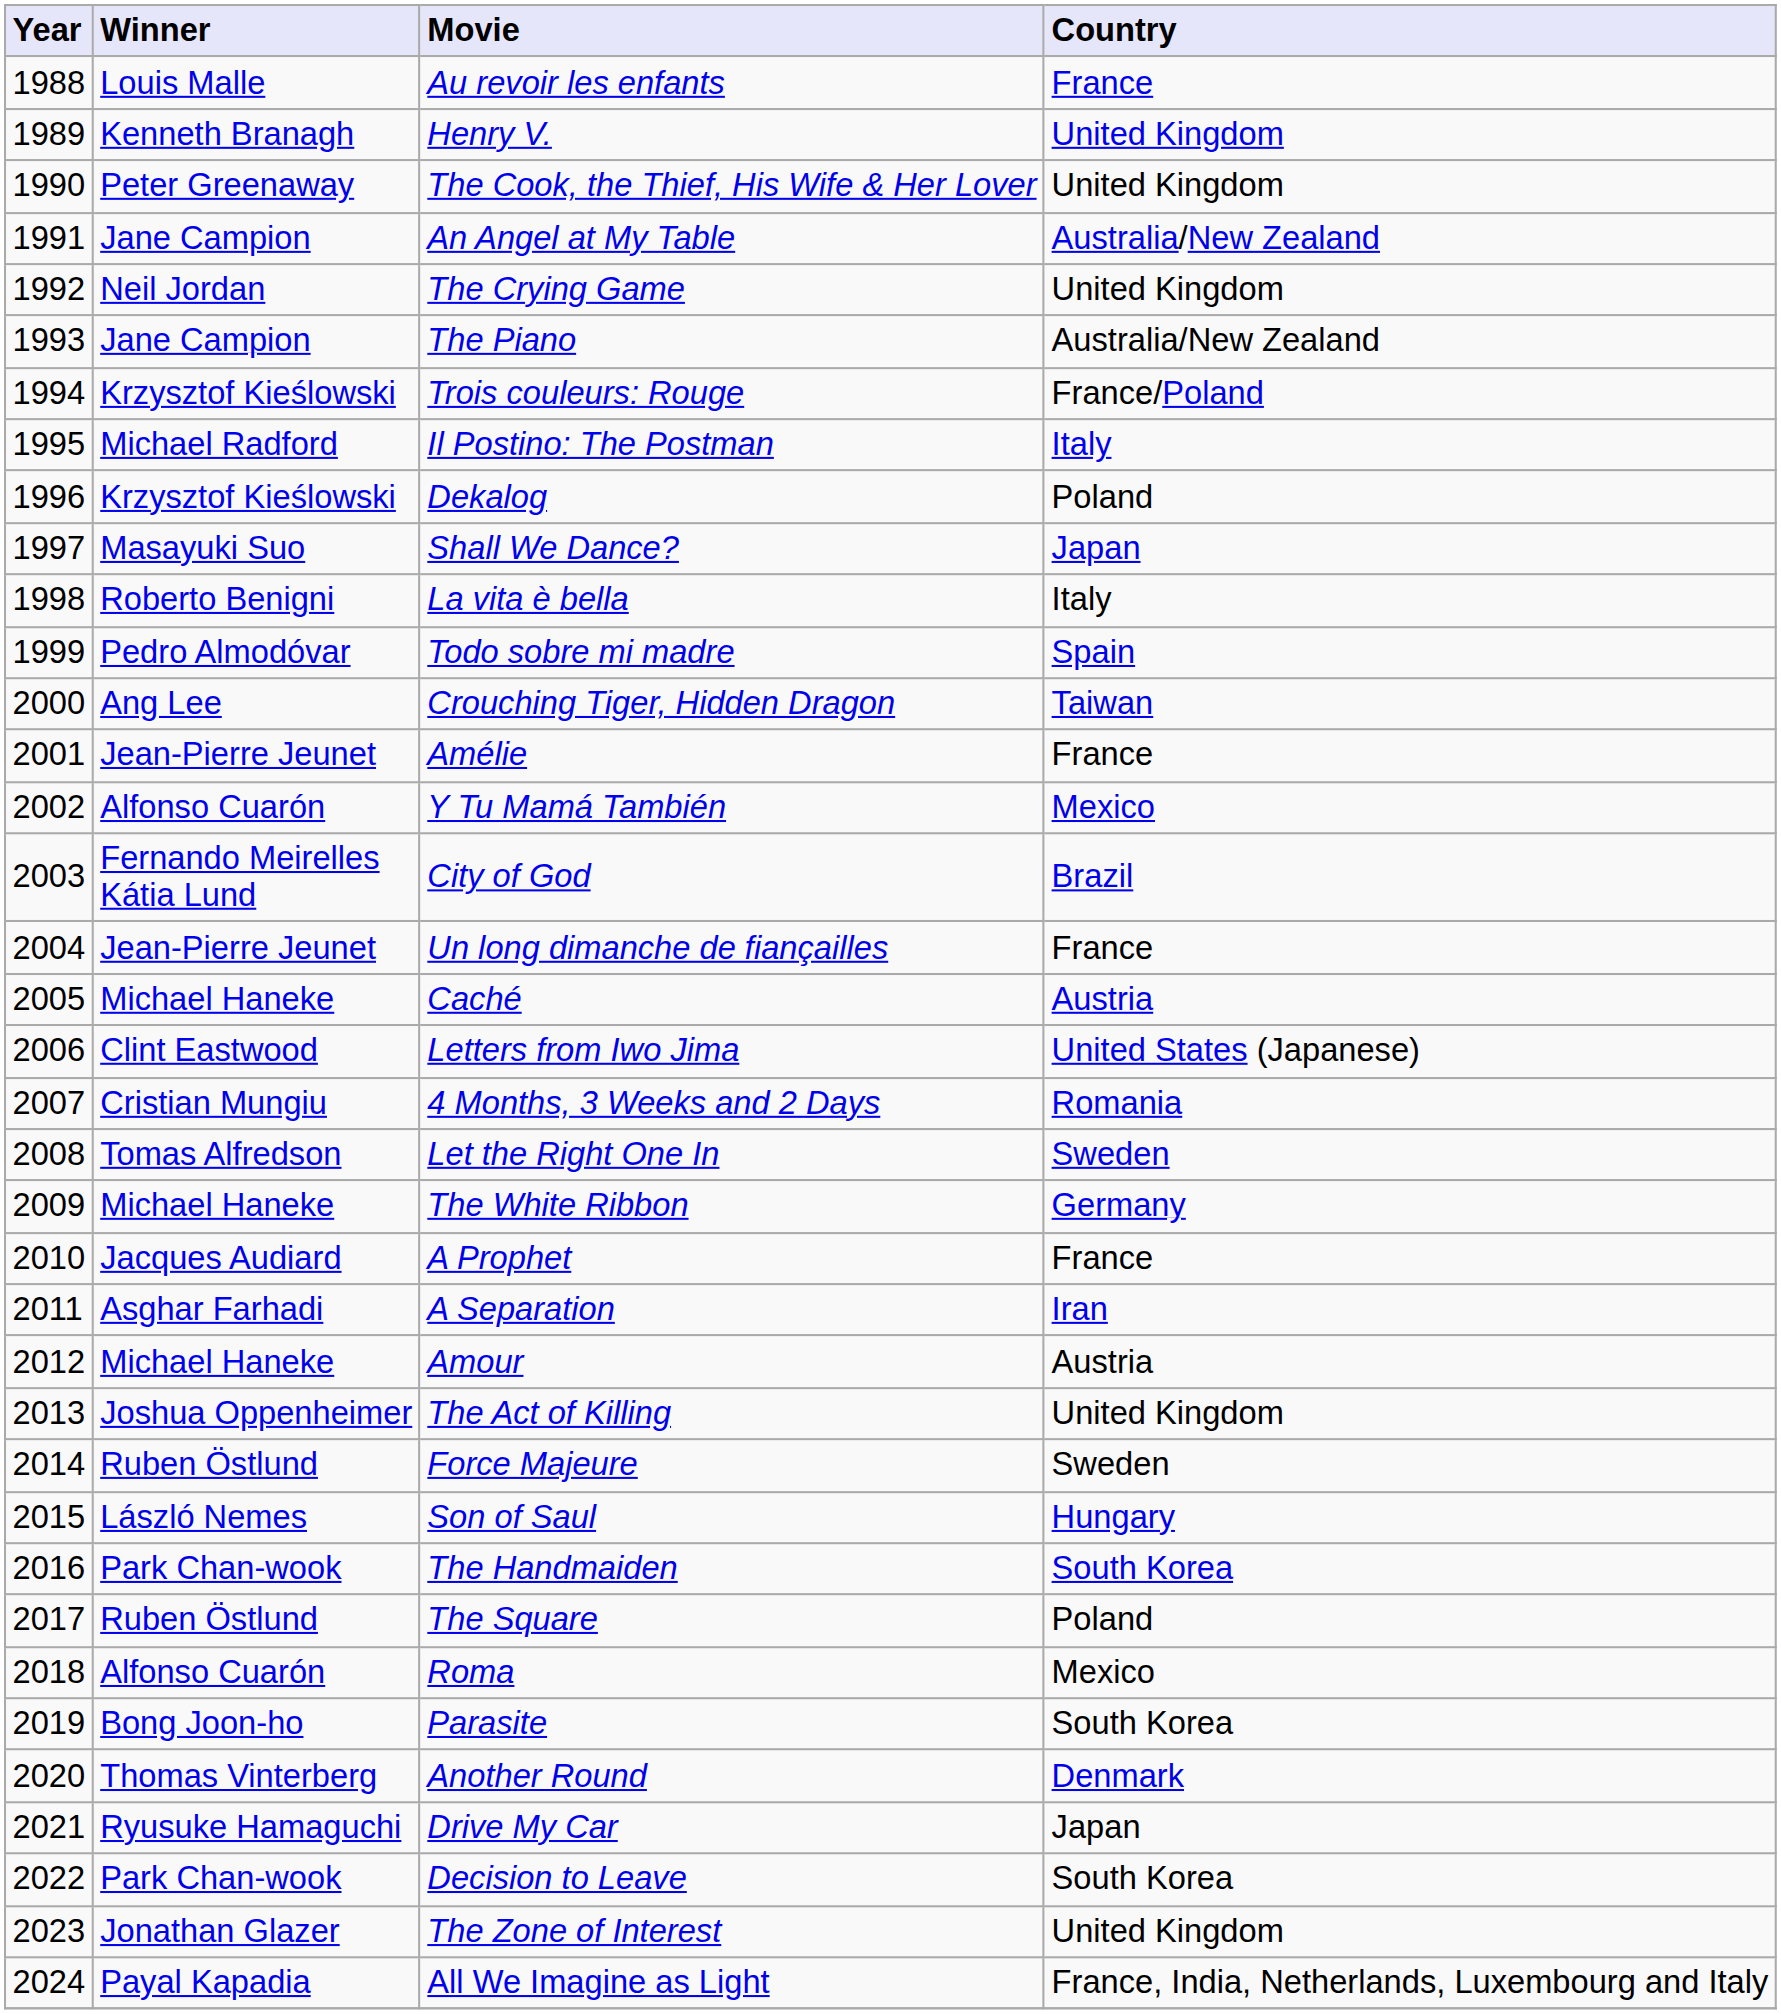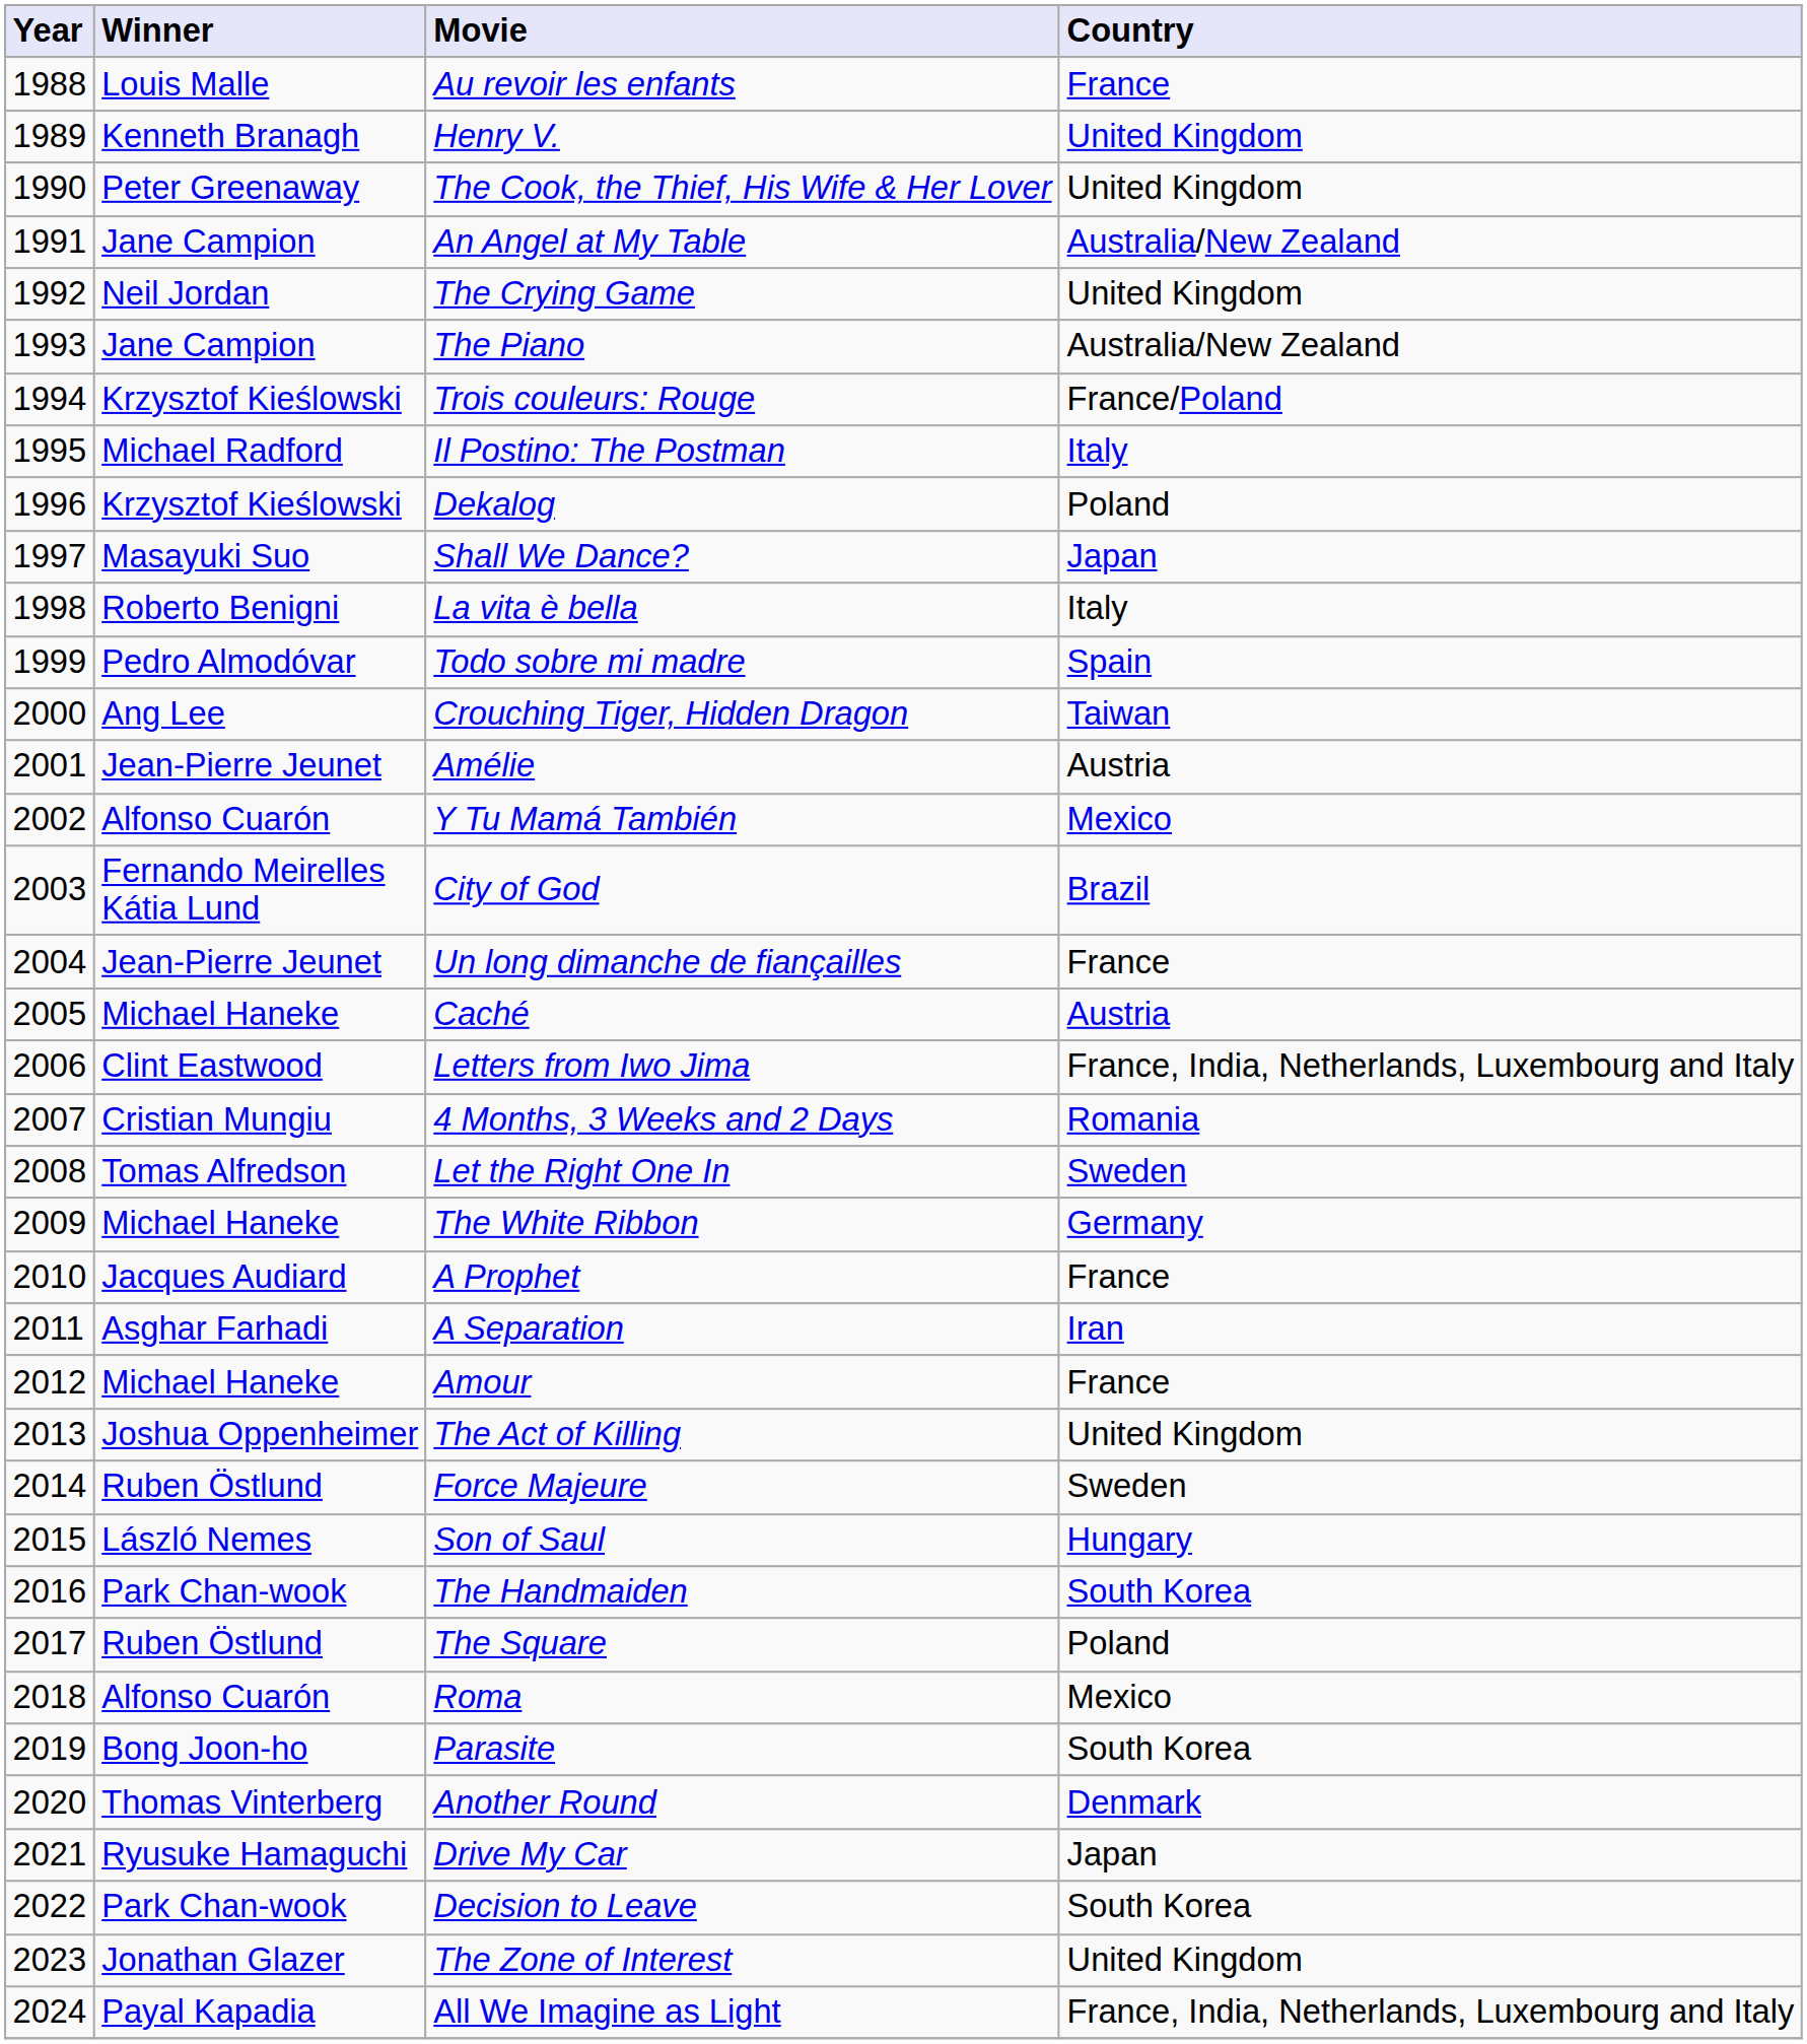Amélie | Country: France -> Austria
Letters from Iwo Jima | Country: United States (Japanese) -> France, India, Netherlands, Luxembourg and Italy
Amour | Country: Austria -> France
